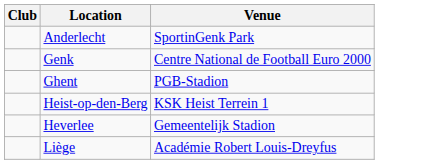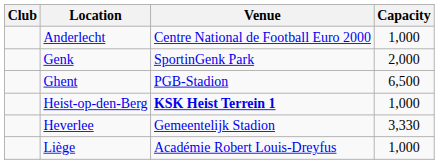+ column: Capacity | 1,000 | 2,000 | 6,500 | 1,000 | 3,330 | 1,000
Anderlecht | Venue: SportinGenk Park -> Centre National de Football Euro 2000
Genk | Venue: Centre National de Football Euro 2000 -> SportinGenk Park
Heist-op-den-Berg | Venue: normal -> bold
